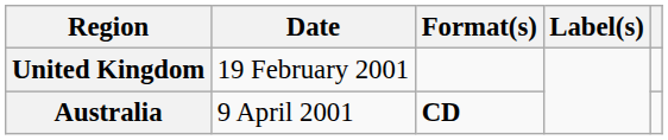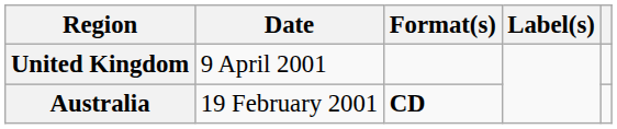United Kingdom | Date: 19 February 2001 -> 9 April 2001
Australia | Date: 9 April 2001 -> 19 February 2001
